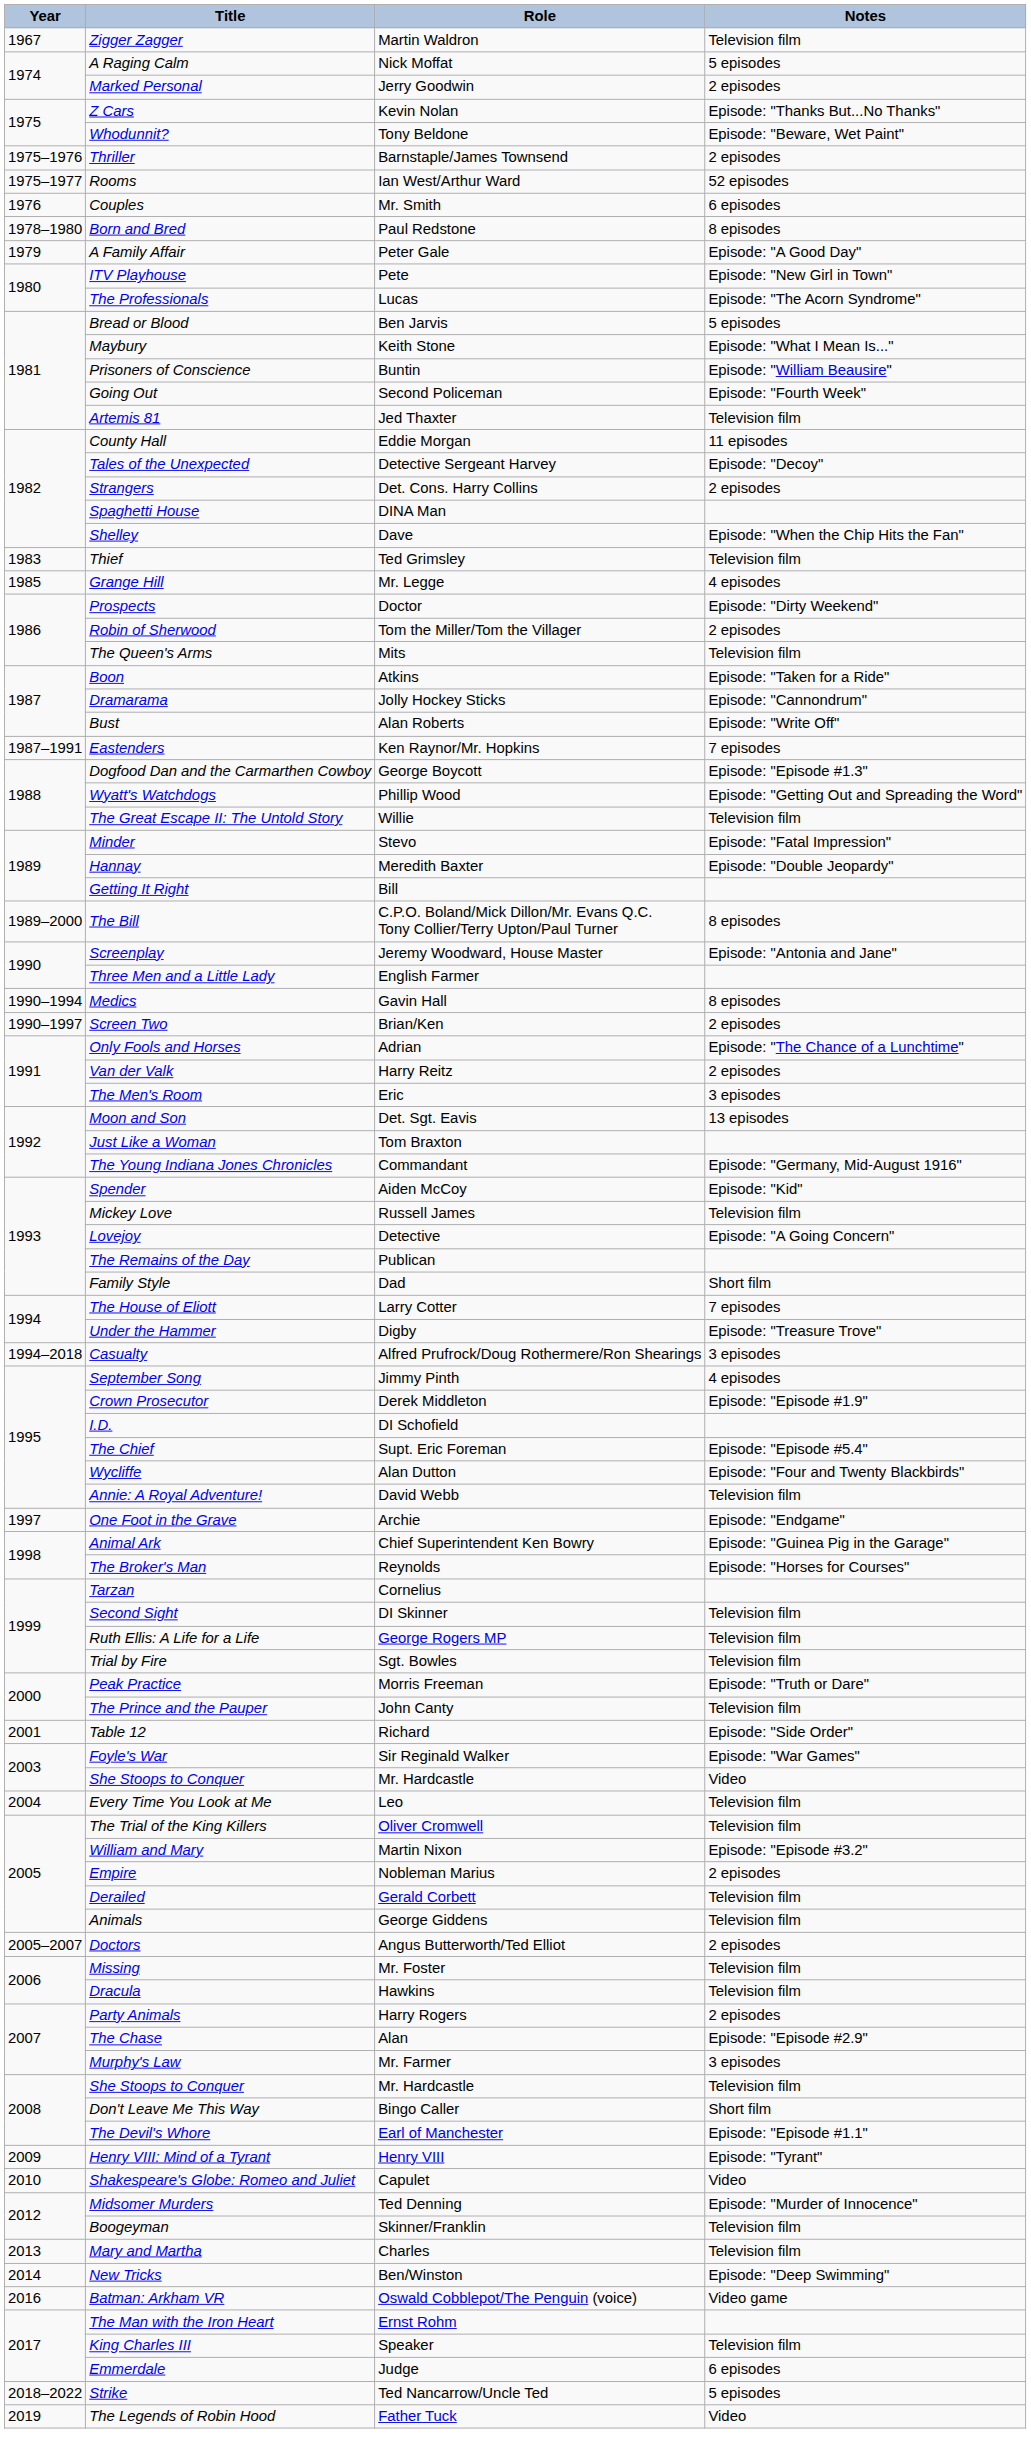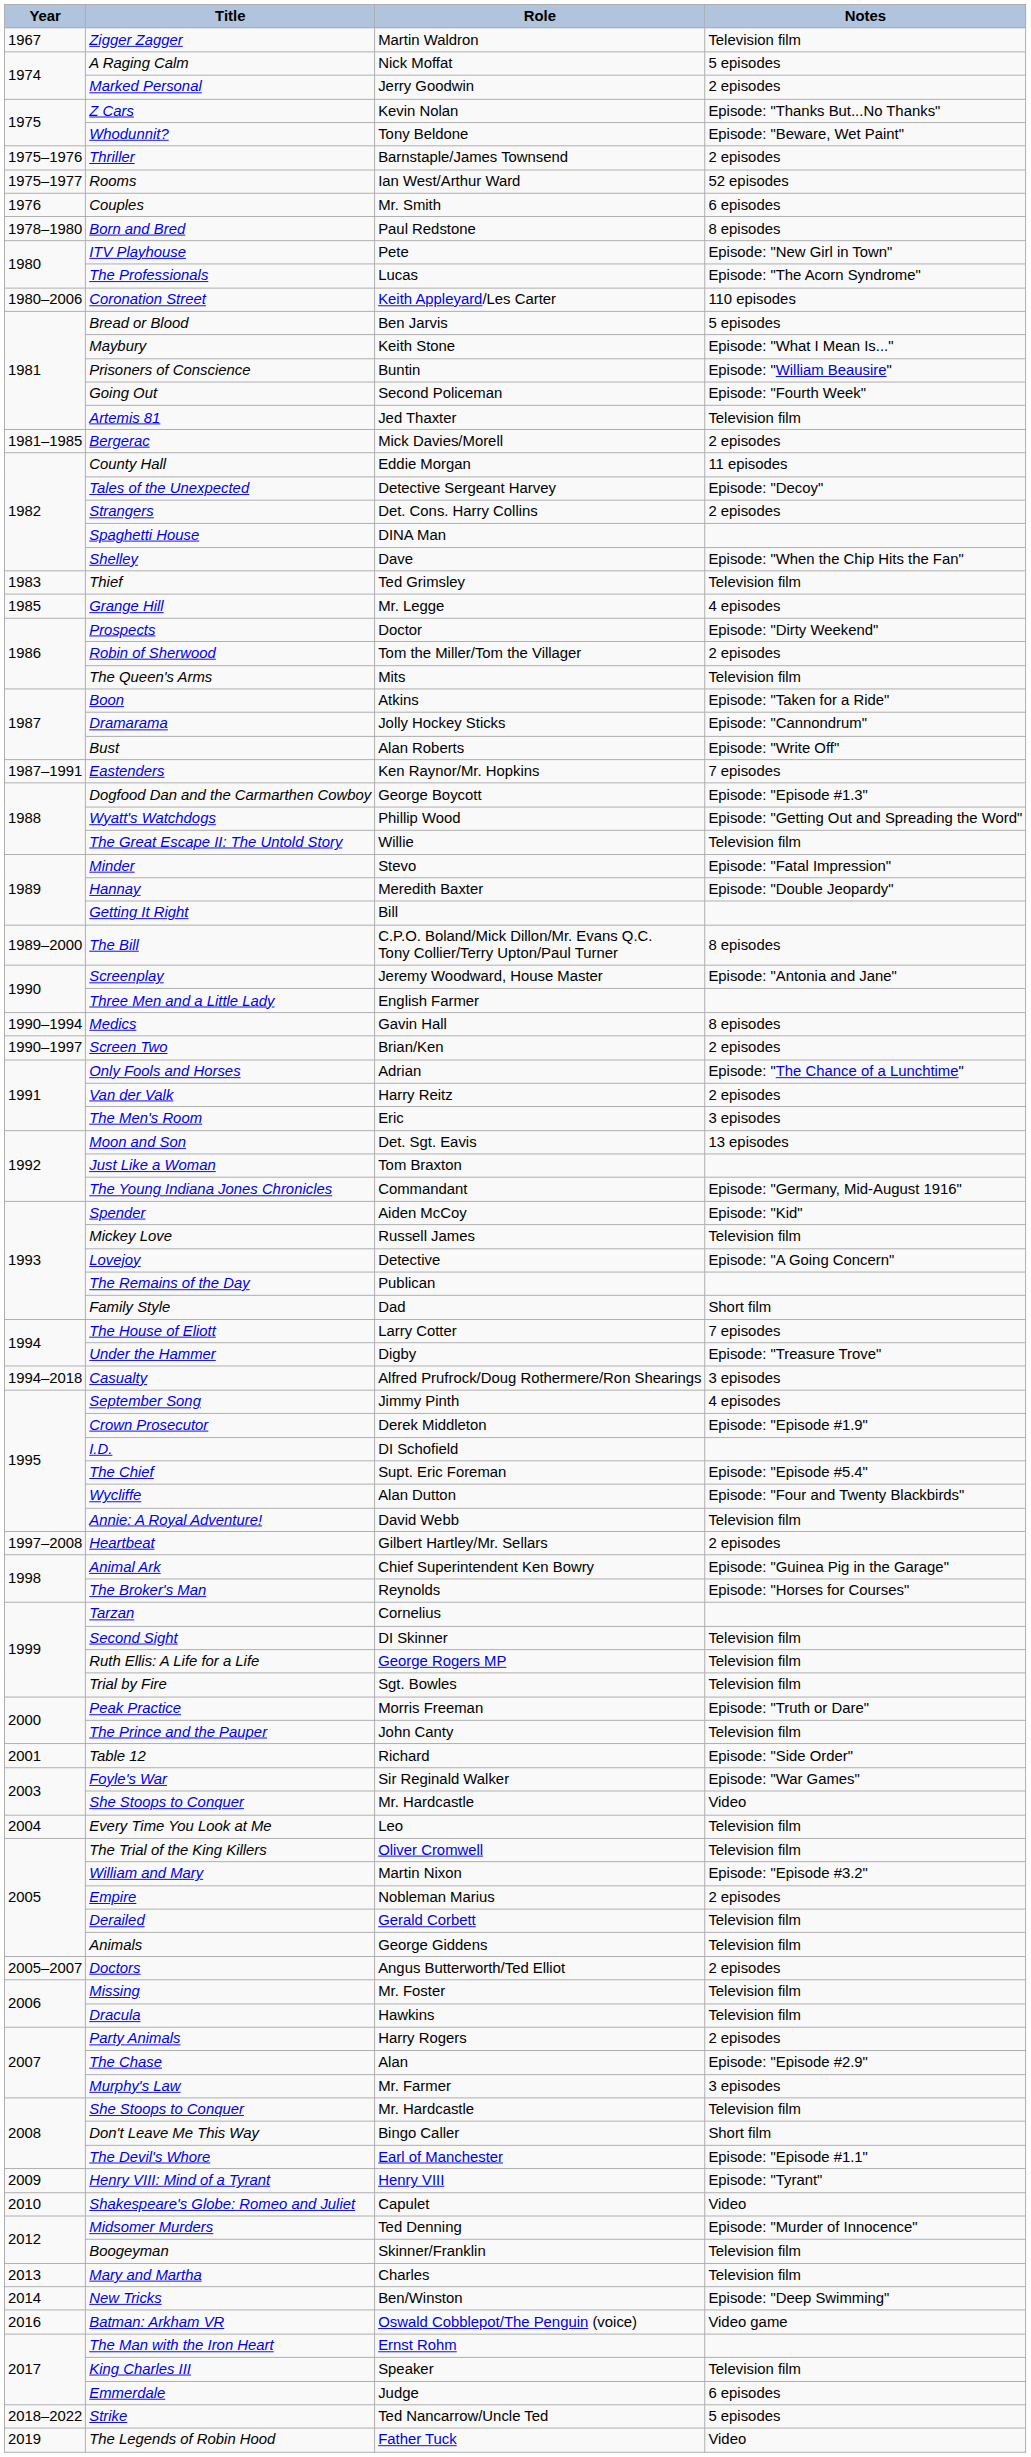- row: 1979 | A Family Affair | Peter Gale | Episode: "A Good Day"
+ row: 1980–2006 | Coronation Street | Keith Appleyard/Les Carter | 110 episodes
+ row: 1981–1985 | Bergerac | Mick Davies/Morell | 2 episodes
- row: 1997 | One Foot in the Grave | Archie | Episode: "Endgame"
+ row: 1997–2008 | Heartbeat | Gilbert Hartley/Mr. Sellars | 2 episodes
